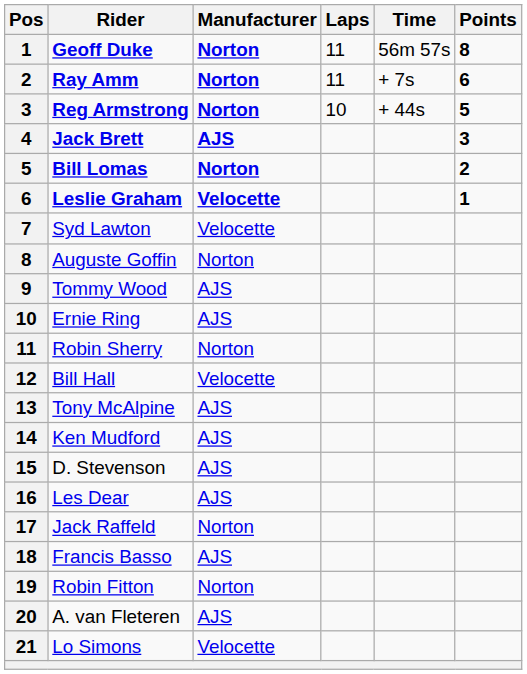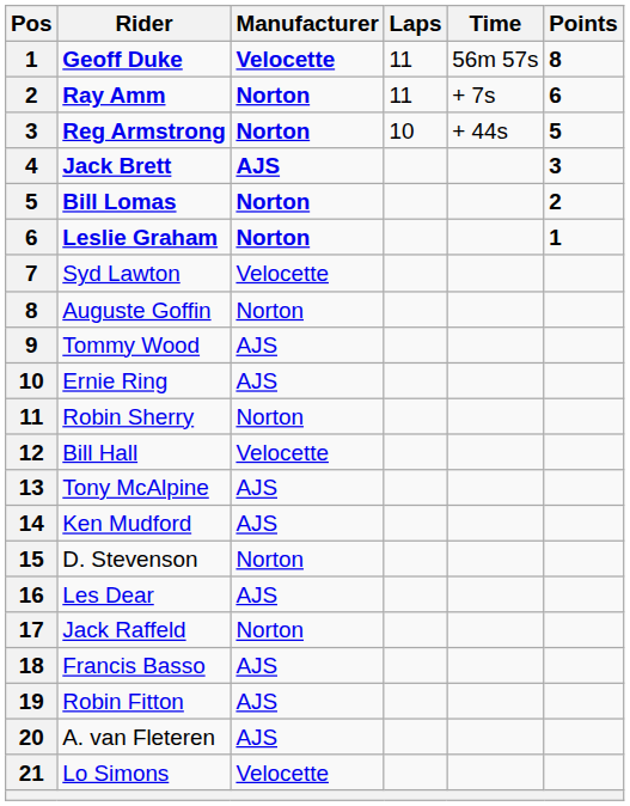Geoff Duke | Manufacturer: Norton -> Velocette
Leslie Graham | Manufacturer: Velocette -> Norton
D. Stevenson | Manufacturer: AJS -> Norton
Robin Fitton | Manufacturer: Norton -> AJS
